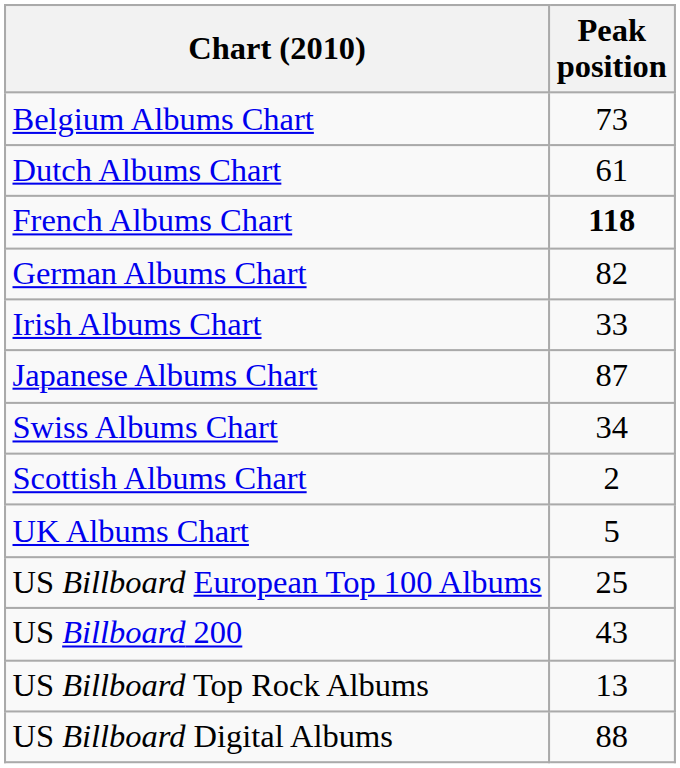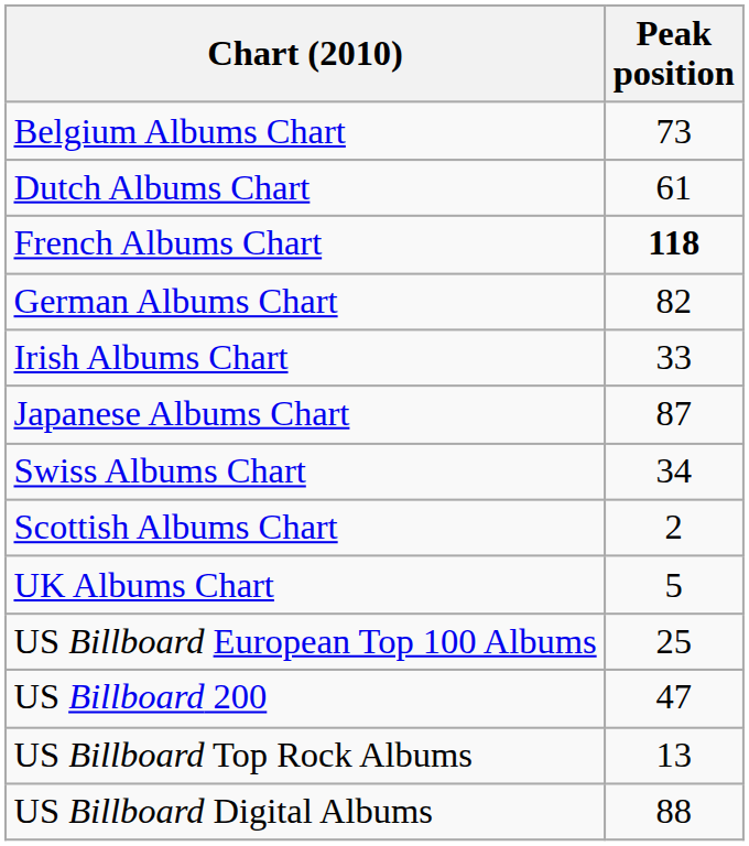US Billboard 200 | Peak position: 43 -> 47
